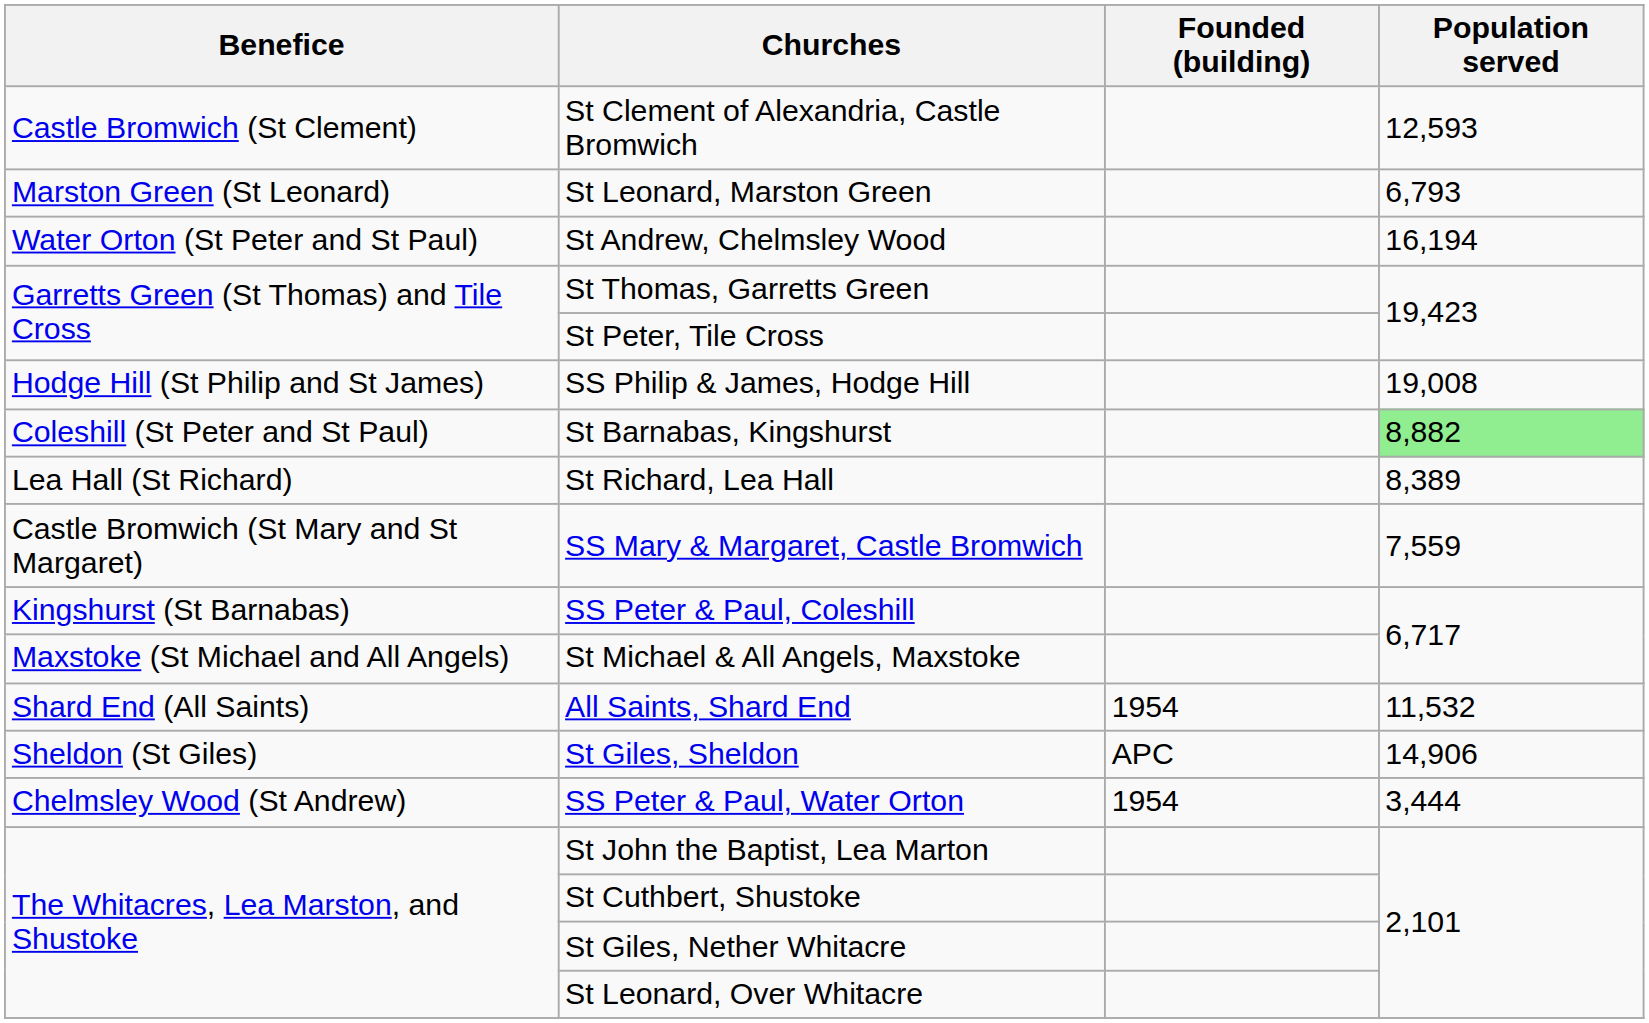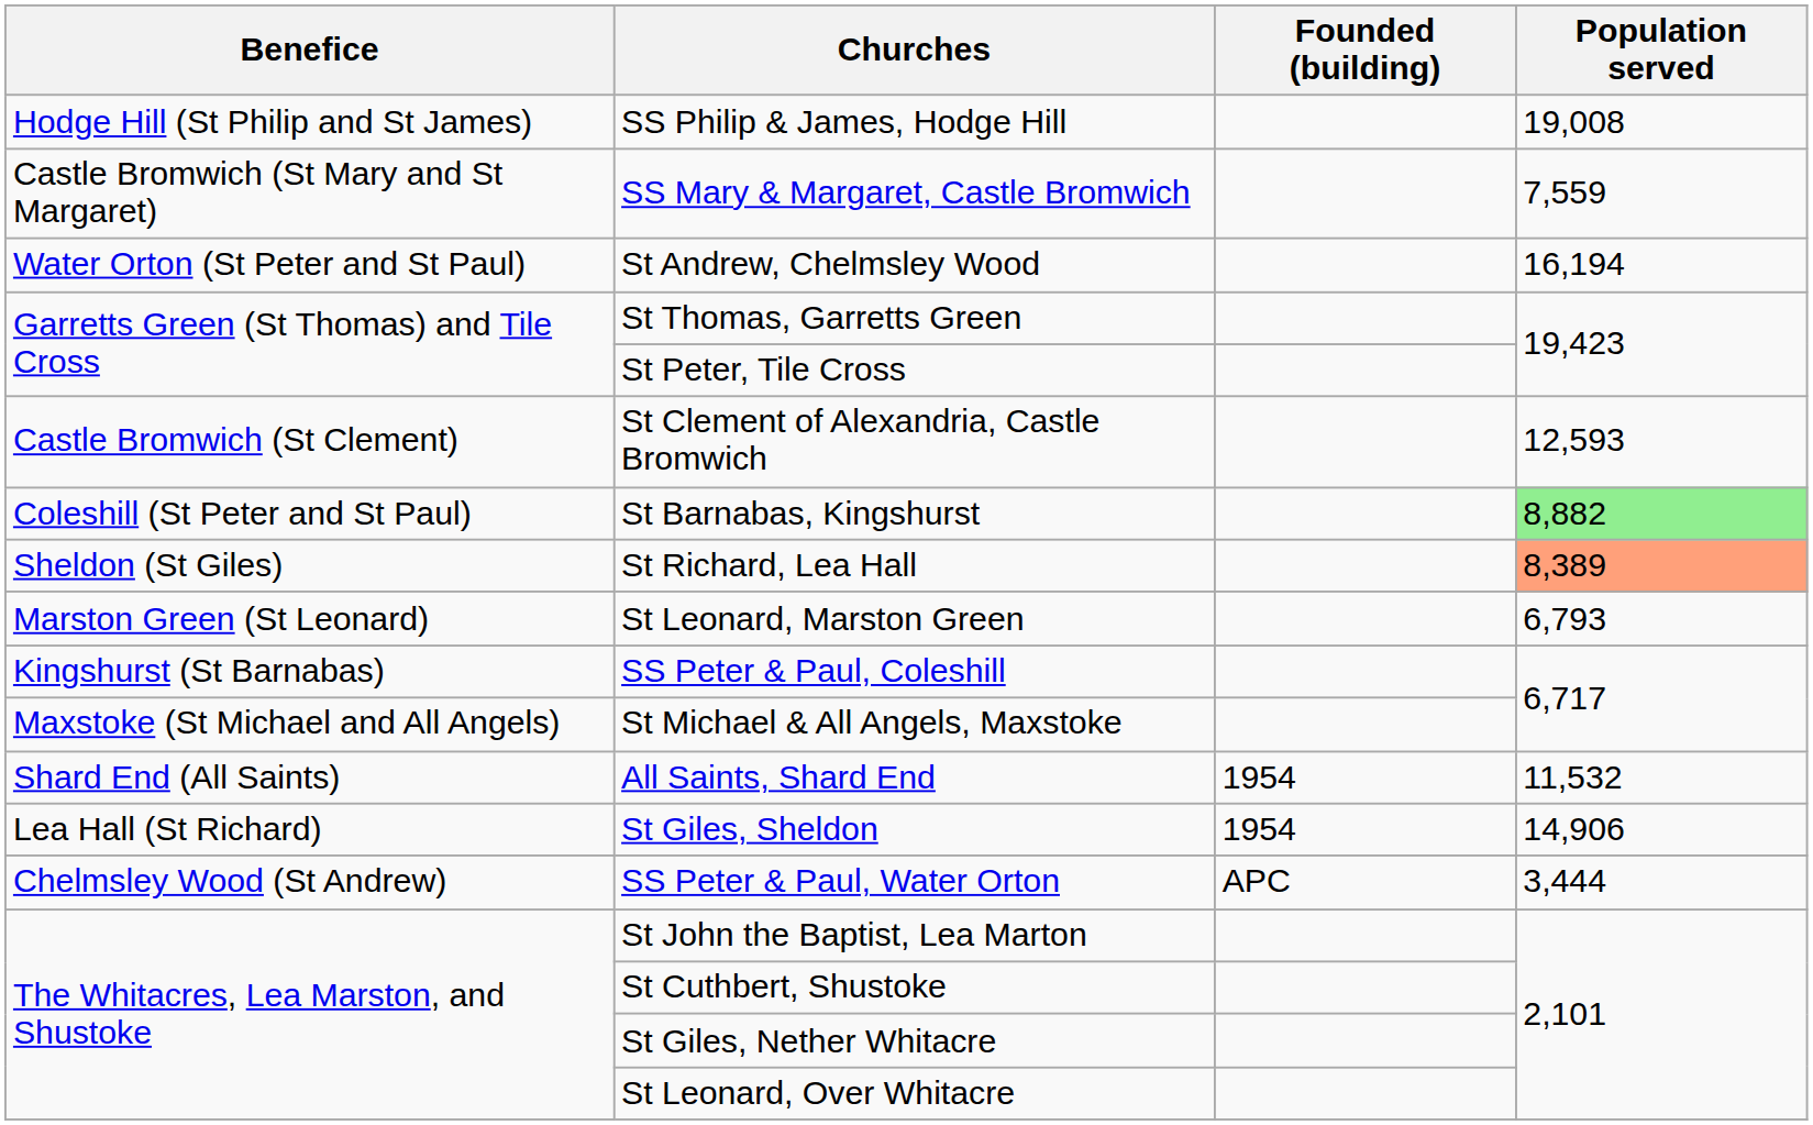rows swapped: St Clement of Alexandria, Castle Bromwich <-> SS Philip & James, Hodge Hill
rows swapped: SS Mary & Margaret, Castle Bromwich <-> St Leonard, Marston Green
St Richard, Lea Hall | Benefice: Lea Hall (St Richard) -> Sheldon (St Giles)
St Richard, Lea Hall | Population served: no background -> lightsalmon background
St Giles, Sheldon | Benefice: Sheldon (St Giles) -> Lea Hall (St Richard)
St Giles, Sheldon | Founded (building): APC -> 1954
SS Peter & Paul, Water Orton | Founded (building): 1954 -> APC
